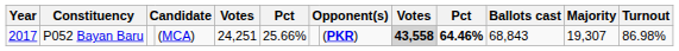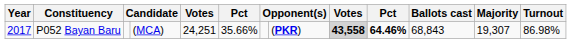P052 Bayan Baru | column 6: 25.66% -> 35.66%
